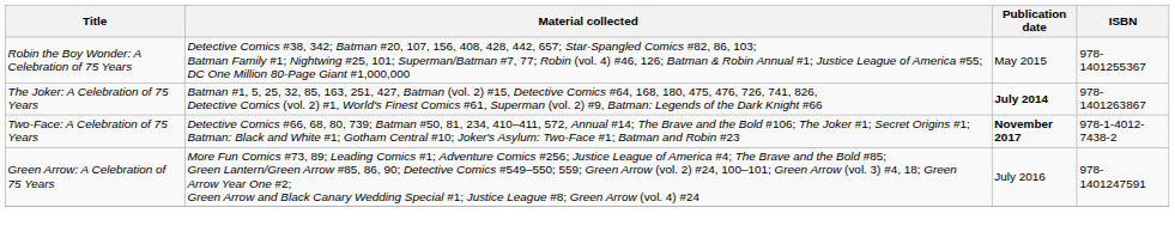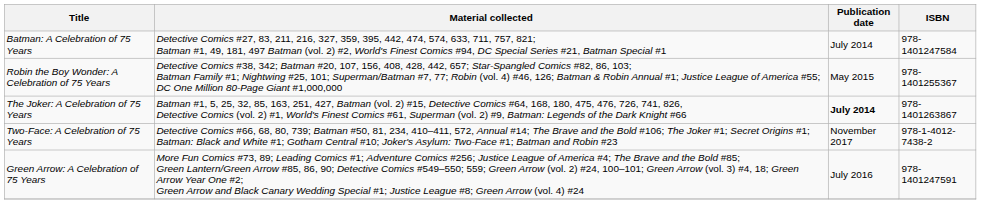+ row: Batman: A Celebration of 75 Years | Detective Comics #27, 83, 211, 216, 327, 359, 395, 442, 474, 574, 633, 711, 757, 821; Batman #1, 49, 181, 497 Batman (vol. 2) #2, World's Finest Comics #94, DC Special Series #21, Batman Special #1 | July 2014 | 978-1401247584
Two-Face: A Celebration of 75 Years | Publication date: bold -> normal
